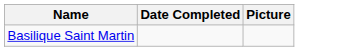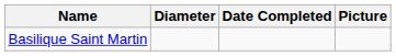+ column: Diameter
